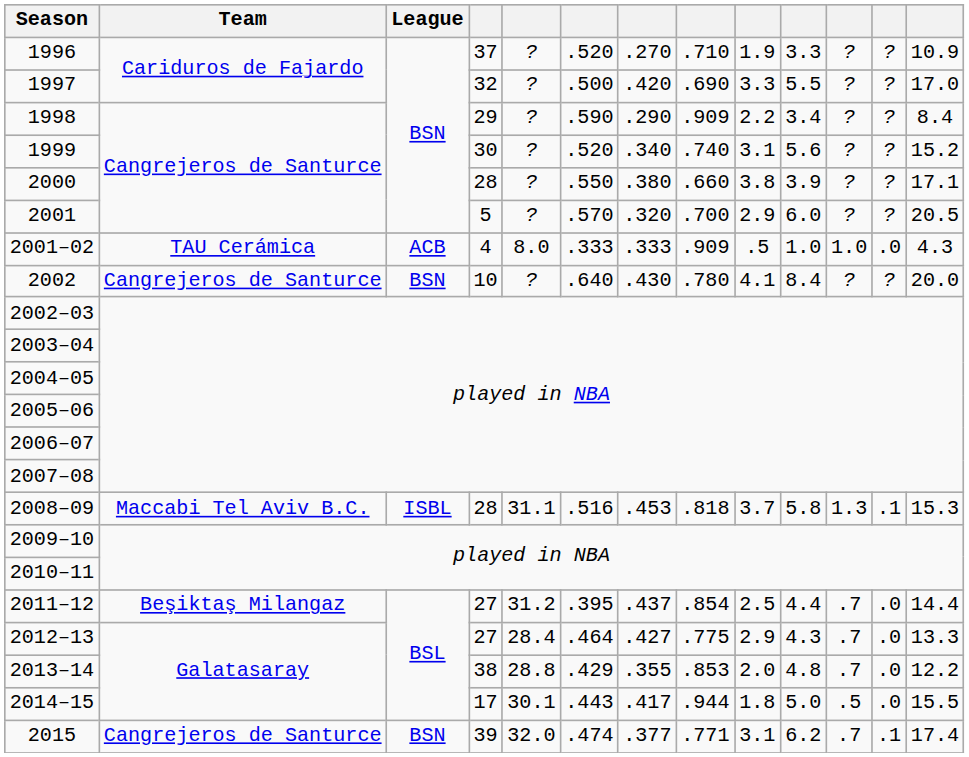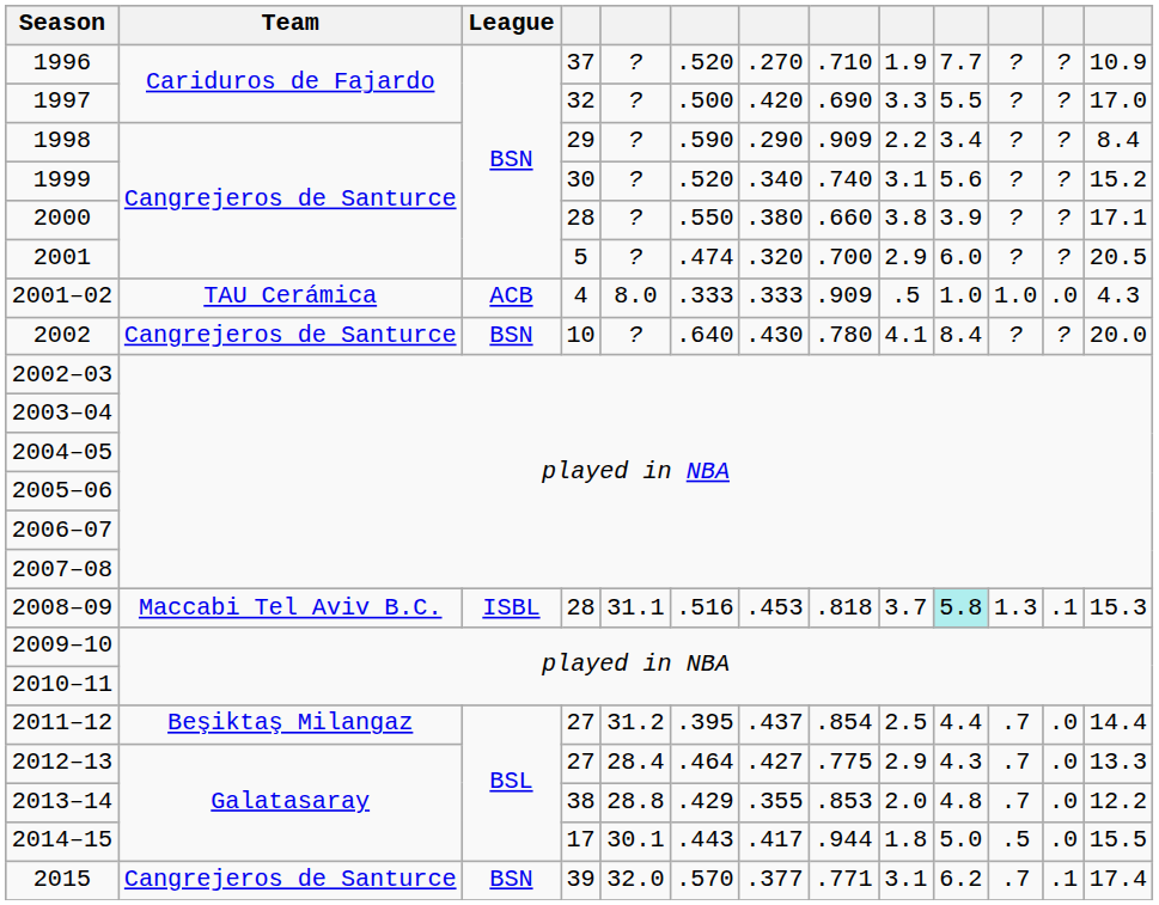1996 | column 10: 3.3 -> 7.7
2001 | column 6: .570 -> .474
2008–09 | column 10: no background -> paleturquoise background
2015 | column 6: .474 -> .570
